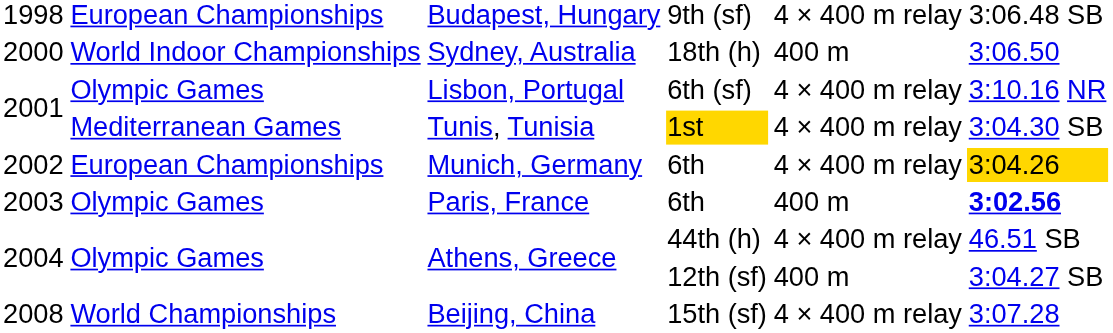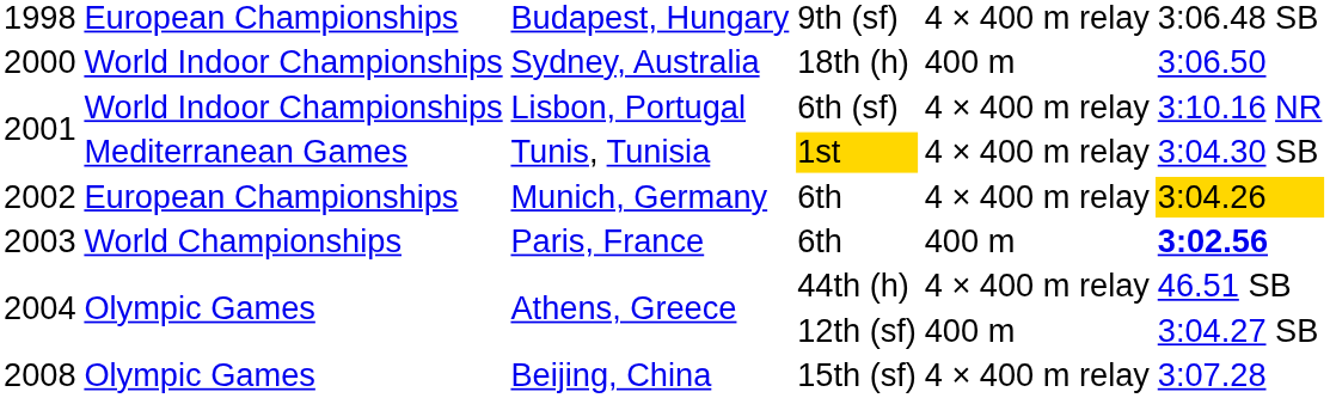Lisbon, Portugal | column 2: Olympic Games -> World Indoor Championships
Paris, France | column 2: Olympic Games -> World Championships
Beijing, China | column 2: World Championships -> Olympic Games
